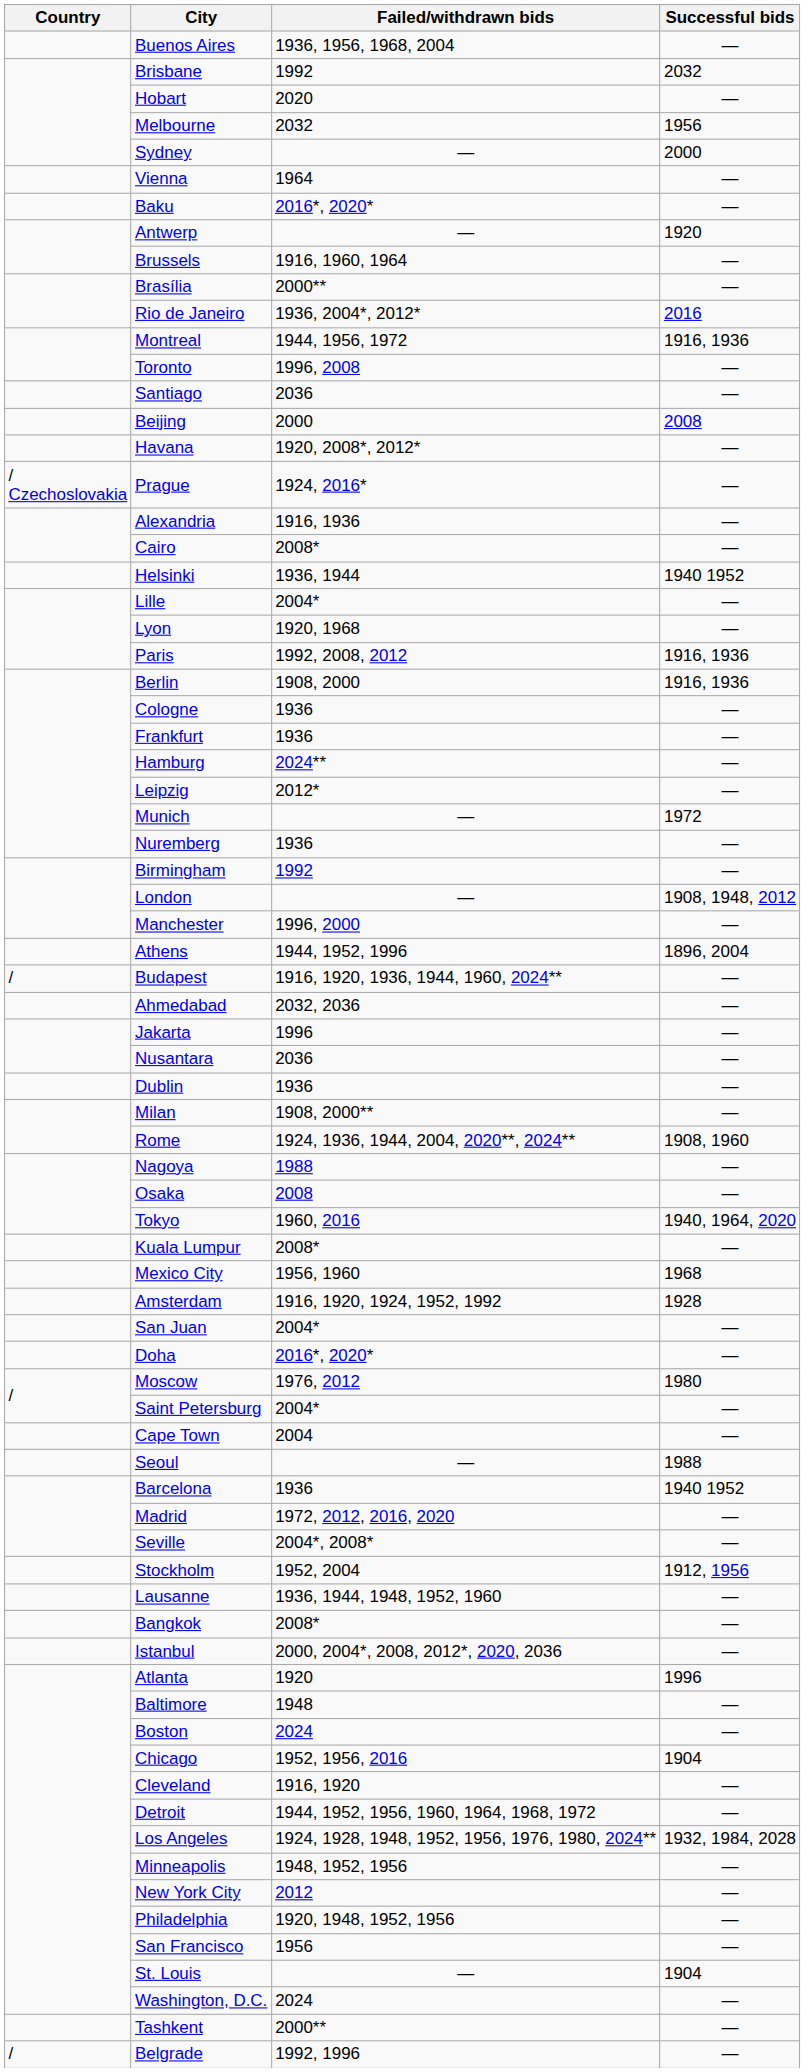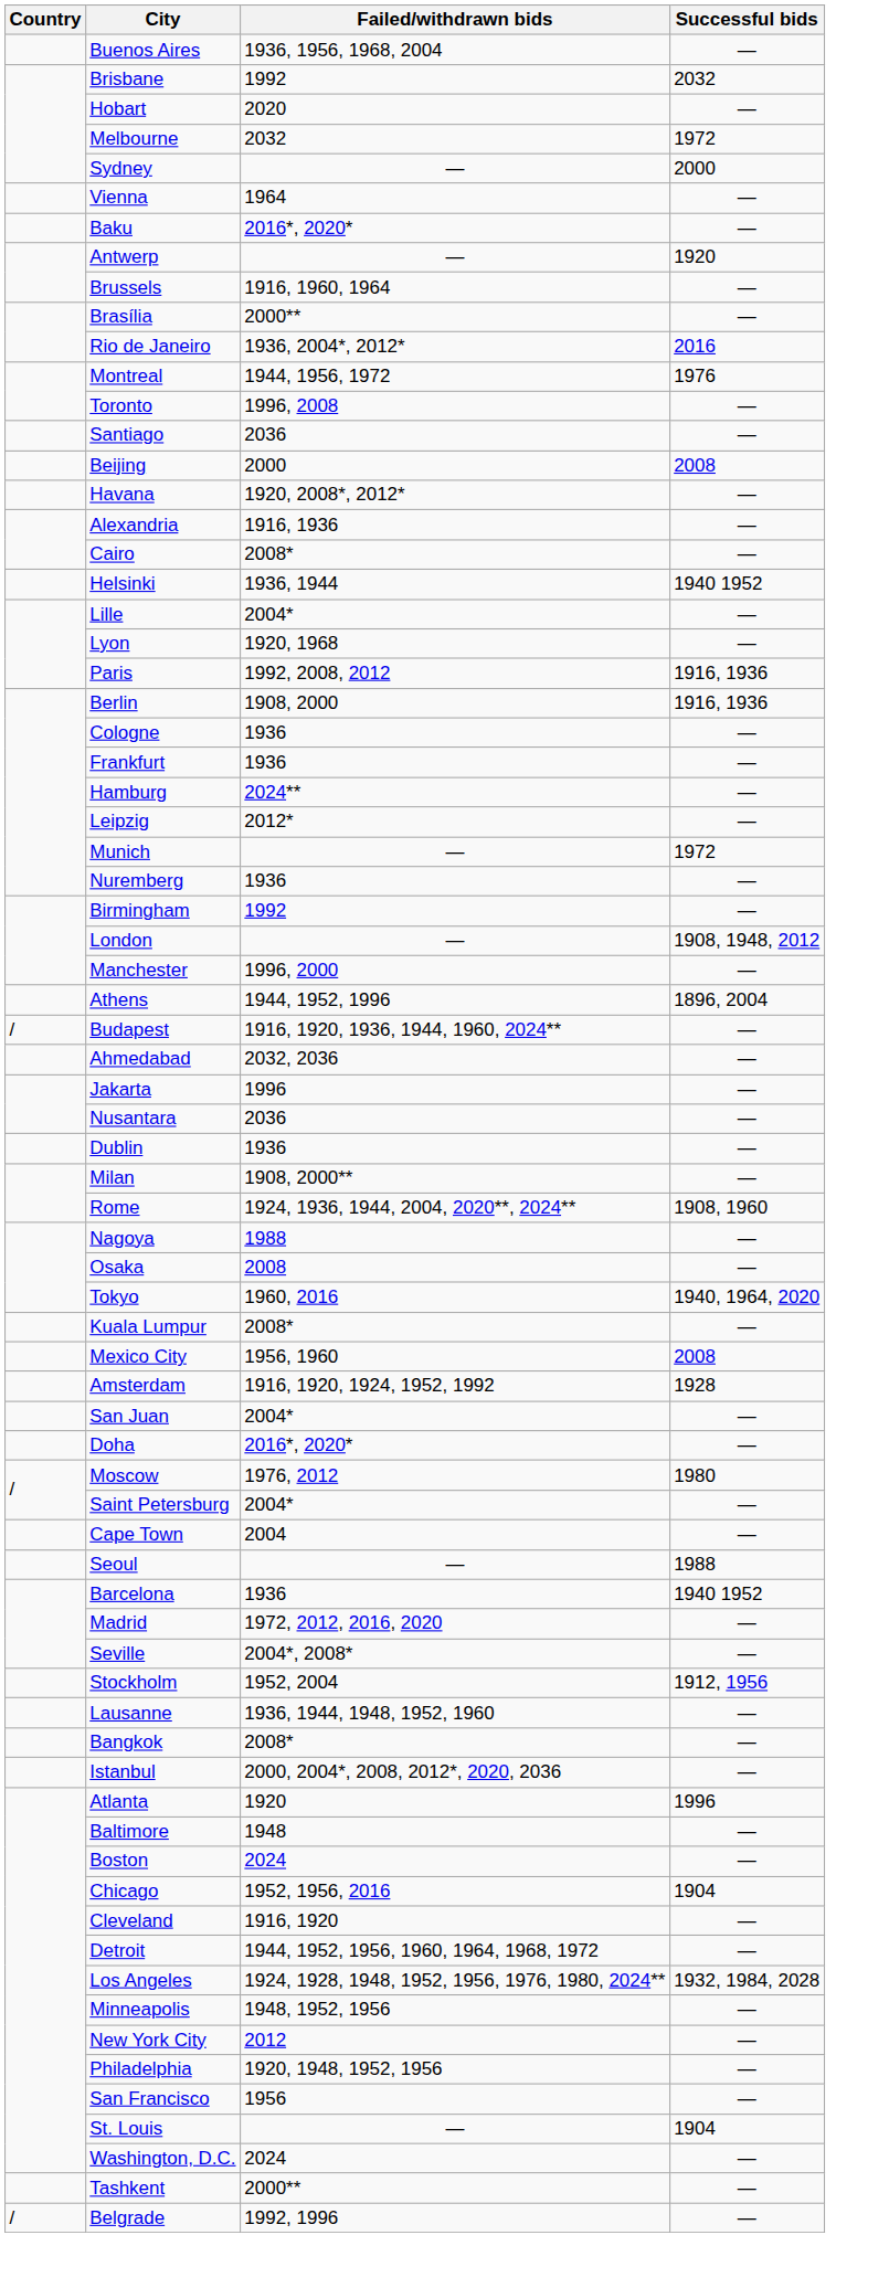Melbourne | Successful bids: 1956 -> 1972
Montreal | Successful bids: 1916, 1936 -> 1976
- row: / Czechoslovakia | Prague | 1924, 2016* | —
Mexico City | Successful bids: 1968 -> 2008
